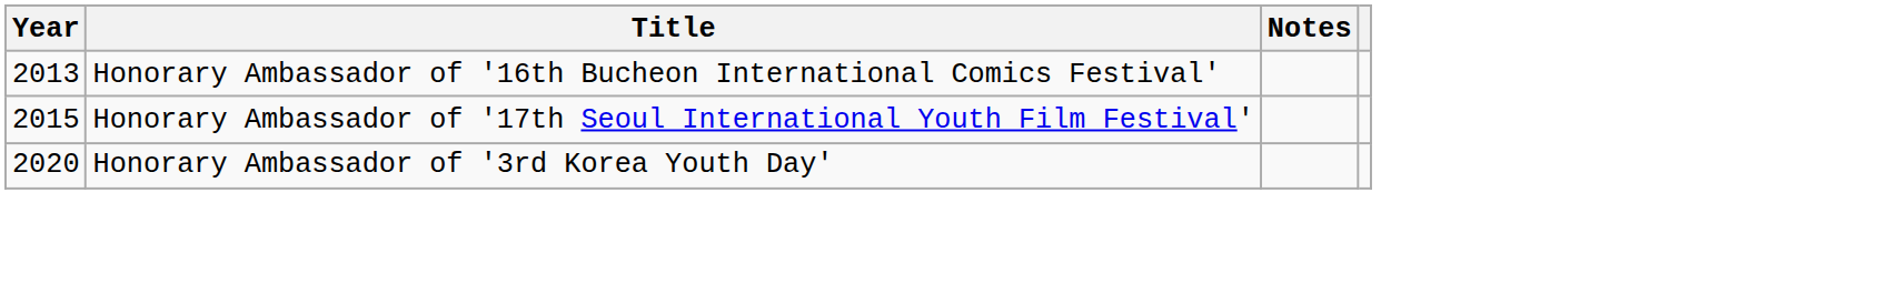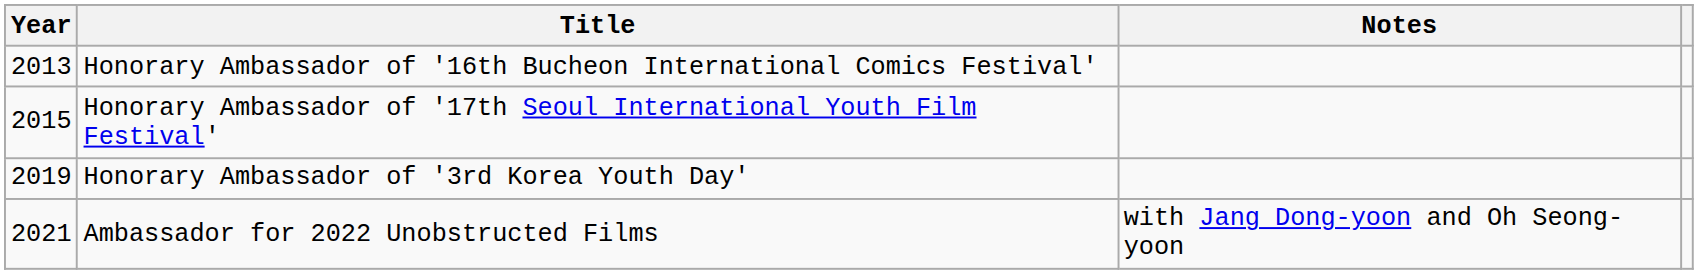Honorary Ambassador of '3rd Korea Youth Day' | Year: 2020 -> 2019
+ row: 2021 | Ambassador for 2022 Unobstructed Films | with Jang Dong-yoon and Oh Seong-yoon
